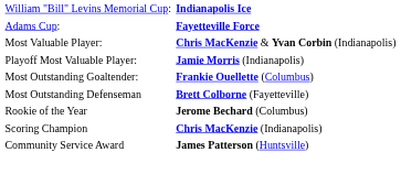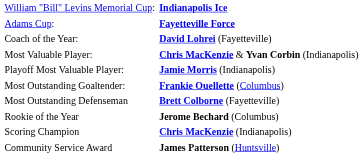+ row: Coach of the Year: | David Lohrei (Fayetteville)
